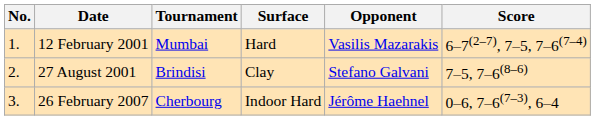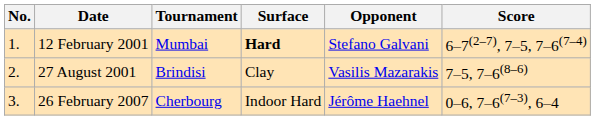12 February 2001 | Surface: normal -> bold
12 February 2001 | Opponent: Vasilis Mazarakis -> Stefano Galvani
27 August 2001 | Opponent: Stefano Galvani -> Vasilis Mazarakis
